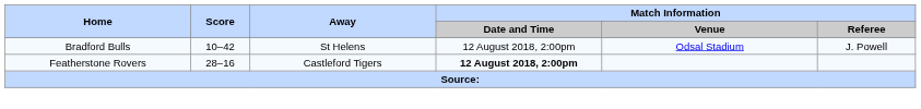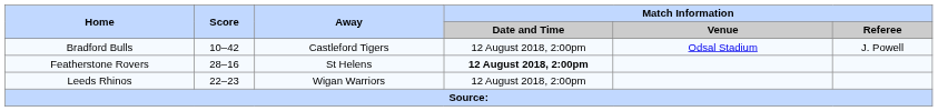Bradford Bulls | Away: St Helens -> Castleford Tigers
Featherstone Rovers | Away: Castleford Tigers -> St Helens
+ row: Leeds Rhinos | 22–23 | Wigan Warriors | 12 August 2018, 2:00pm
